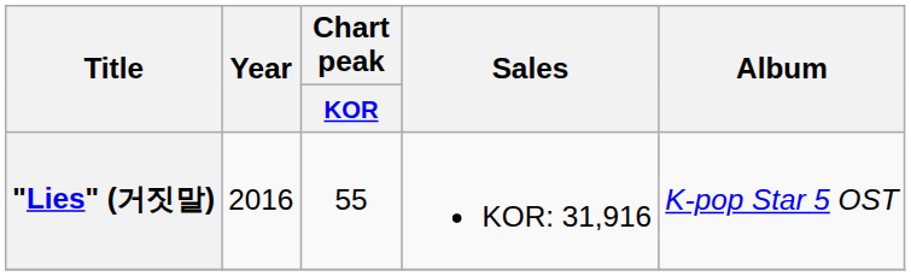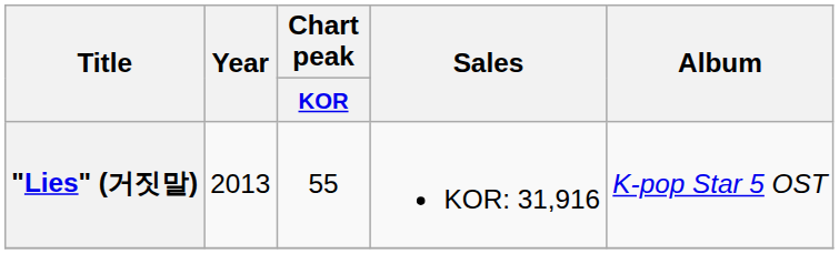"Lies" (거짓말) | Year: 2016 -> 2013
